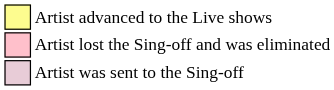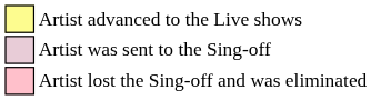rows swapped: Artist was sent to the Sing-off <-> Artist lost the Sing-off and was eliminated
